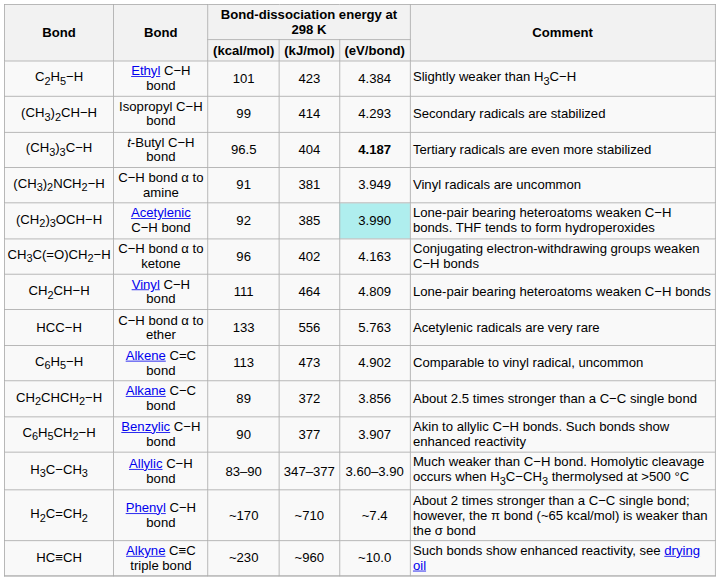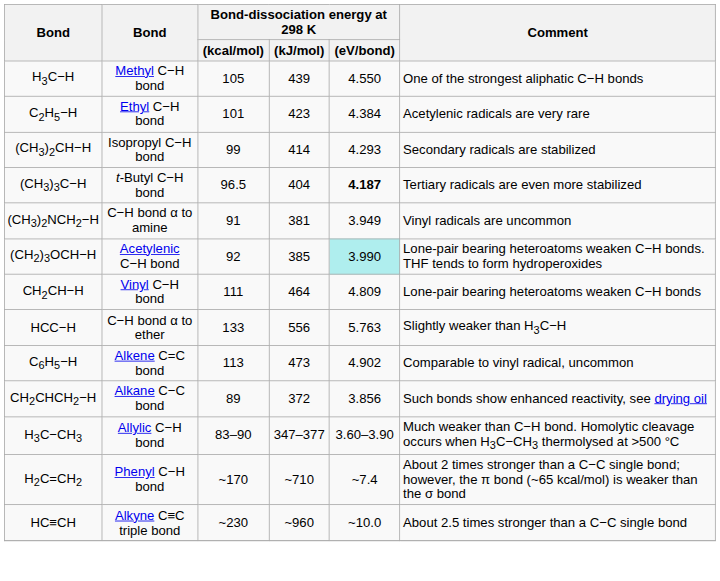+ row: H3C−H | Methyl C−H bond | 105 | 439 | 4.550 | One of the strongest aliphatic C−H bonds
C2H5−H | Comment: Slightly weaker than H3C−H -> Acetylenic radicals are very rare
- row: CH3C(=O)CH2−H | C−H bond α to ketone | 96 | 402 | 4.163 | Conjugating electron-withdrawing groups weaken C−H bonds
HCC−H | Comment: Acetylenic radicals are very rare -> Slightly weaker than H3C−H
CH2CHCH2−H | Comment: About 2.5 times stronger than a C−C single bond -> Such bonds show enhanced reactivity, see drying oil
- row: C6H5CH2−H | Benzylic C−H bond | 90 | 377 | 3.907 | Akin to allylic C−H bonds. Such bonds show enhanced reactivity
HC≡CH | Comment: Such bonds show enhanced reactivity, see drying oil -> About 2.5 times stronger than a C−C single bond
